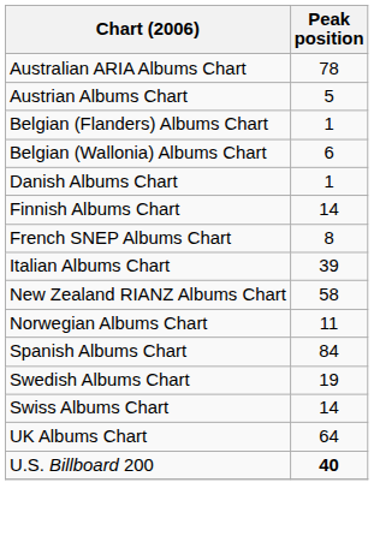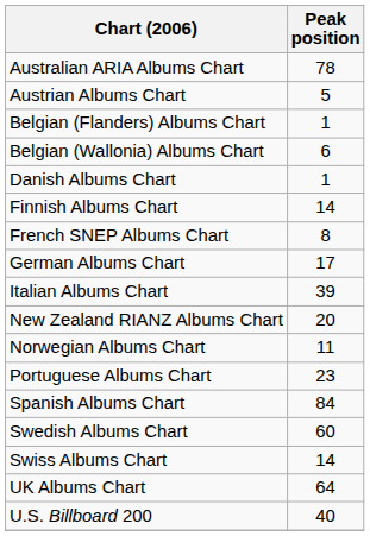+ row: German Albums Chart | 17
New Zealand RIANZ Albums Chart | Peak position: 58 -> 20
+ row: Portuguese Albums Chart | 23
Swedish Albums Chart | Peak position: 19 -> 60
U.S. Billboard 200 | Peak position: bold -> normal
